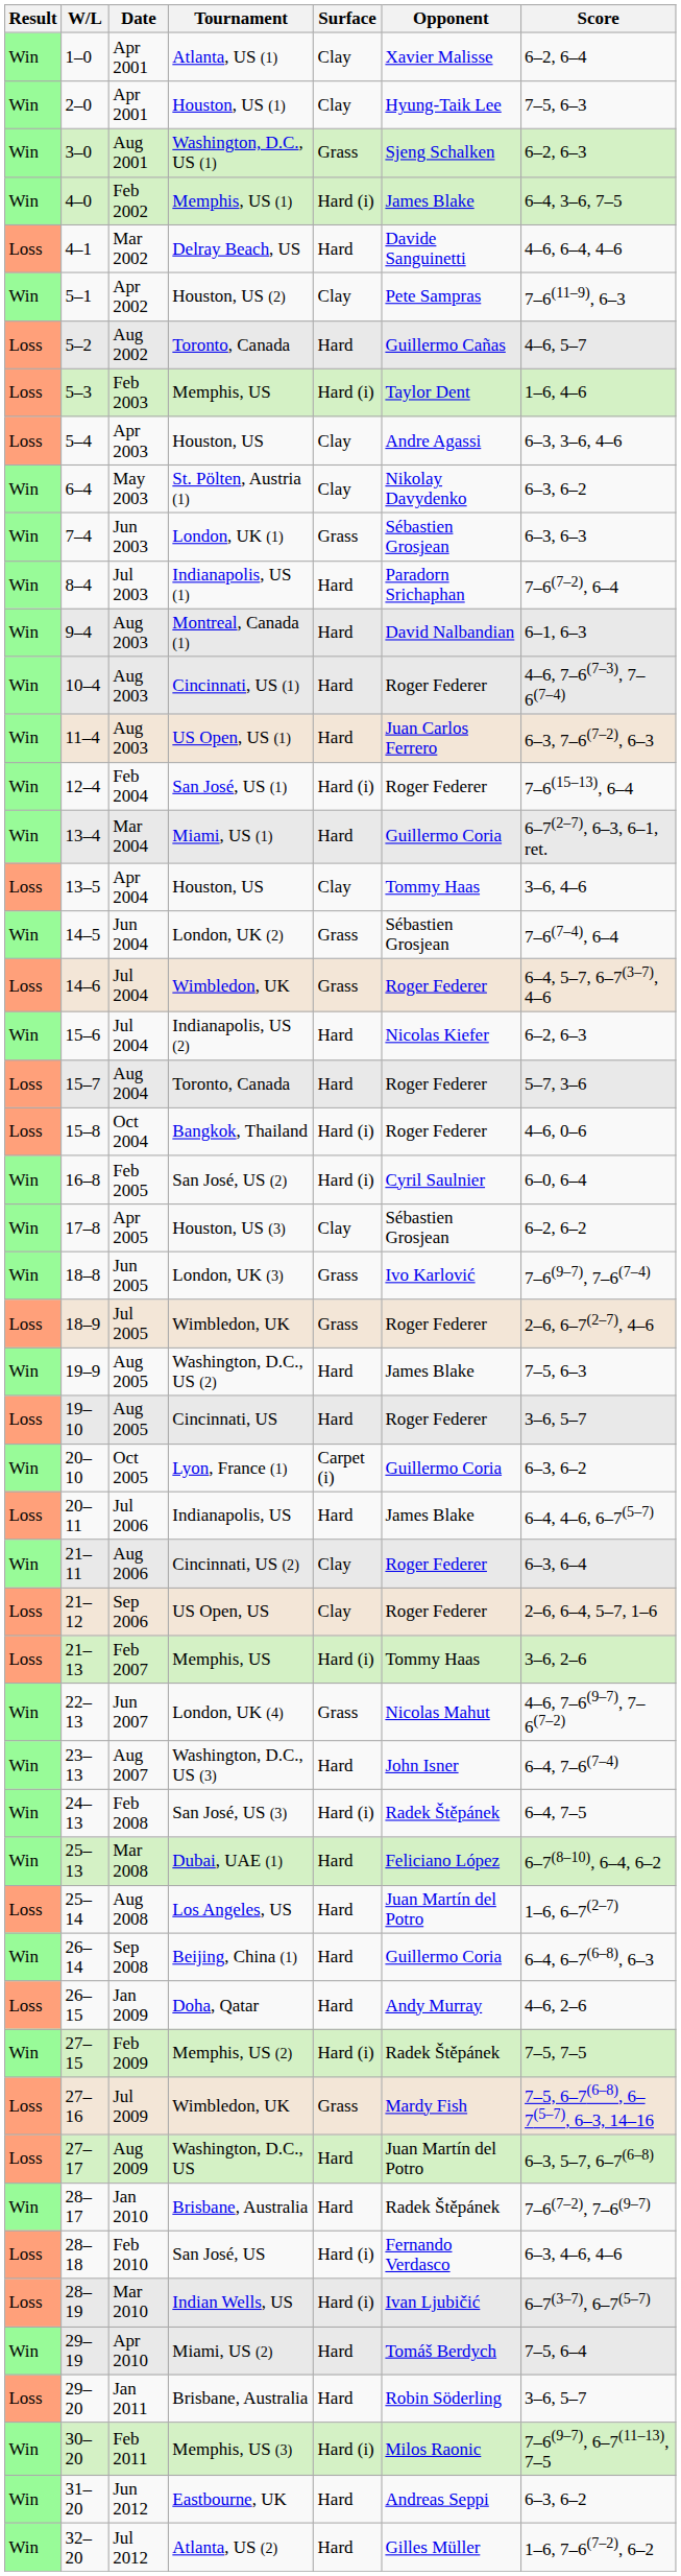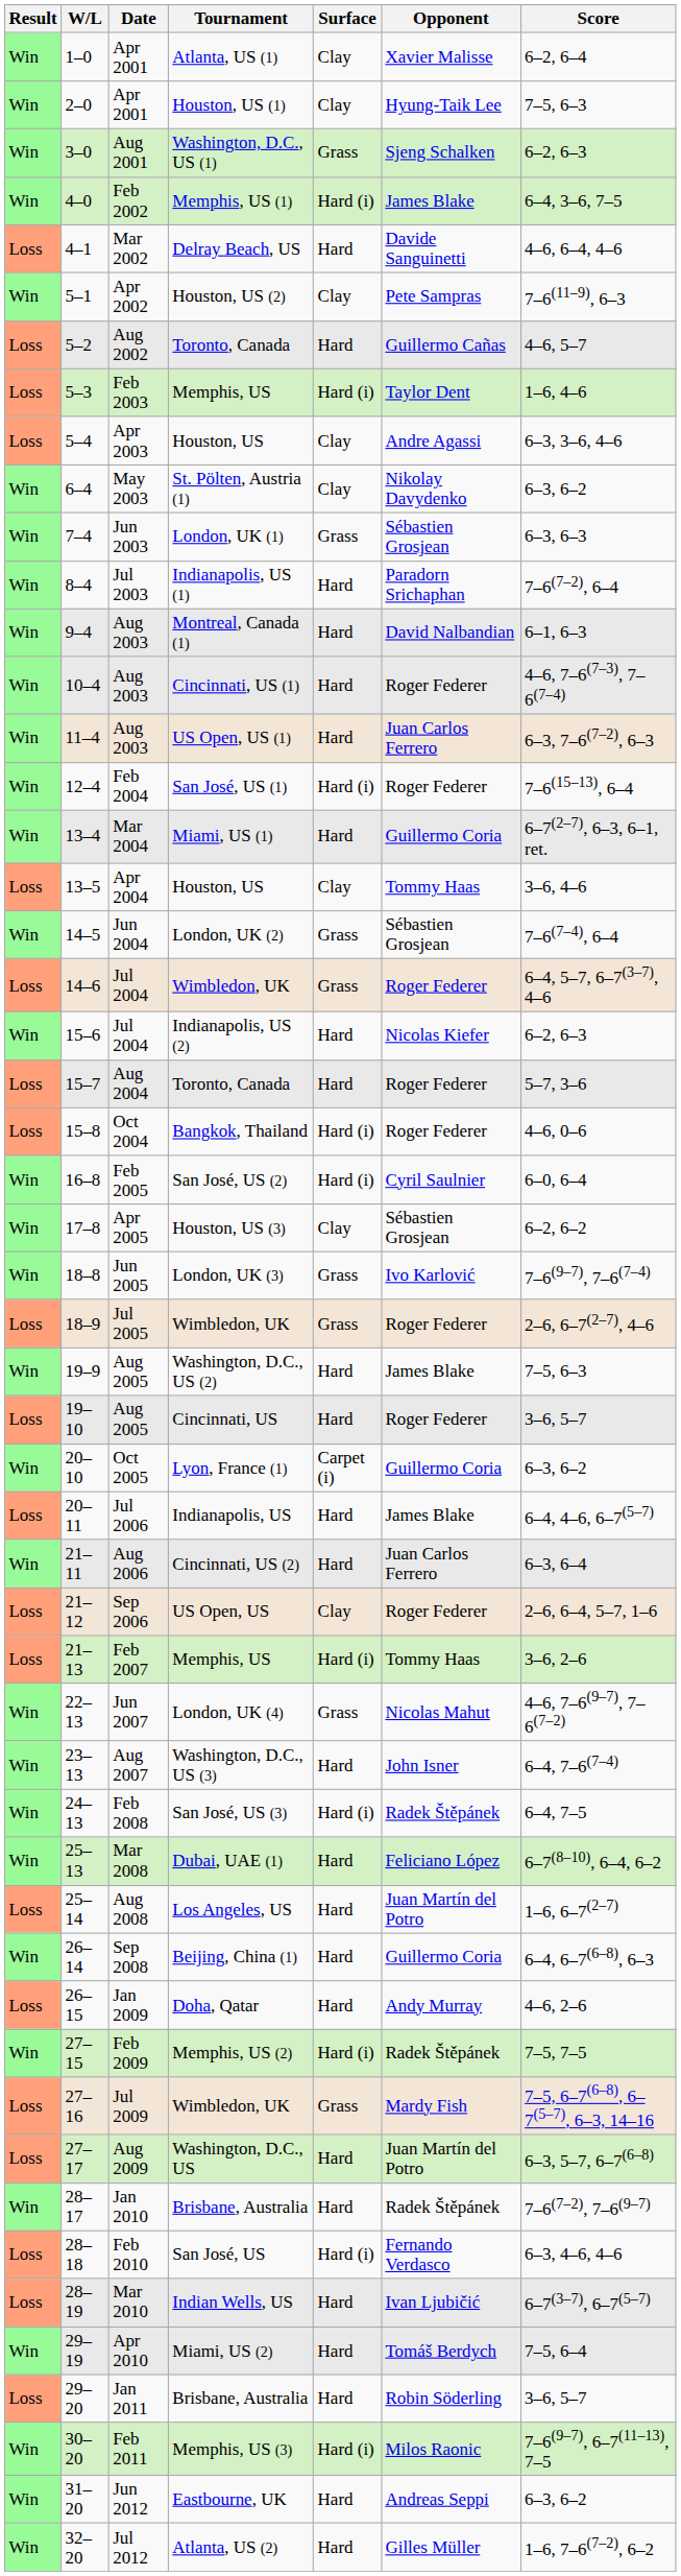Aug 2006 | Surface: Clay -> Hard
Aug 2006 | Opponent: Roger Federer -> Juan Carlos Ferrero
Mar 2010 | Surface: Hard (i) -> Hard
